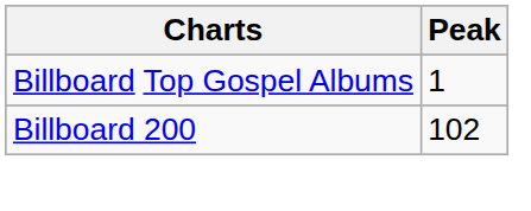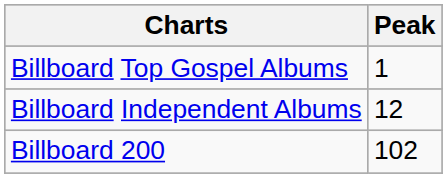+ row: Billboard Independent Albums | 12
